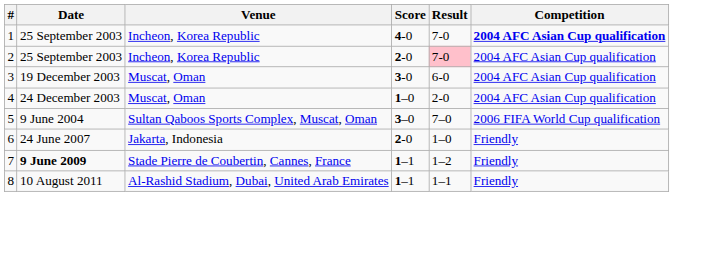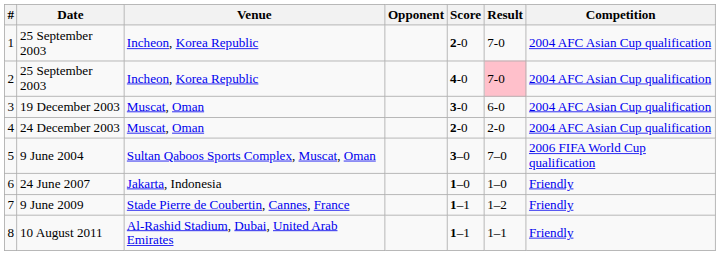+ column: Opponent
1 | Score: 4-0 -> 2-0
1 | Competition: bold -> normal
2 | Score: 2-0 -> 4-0
4 | Score: 1–0 -> 2-0
6 | Score: 2-0 -> 1–0
7 | Date: bold -> normal
